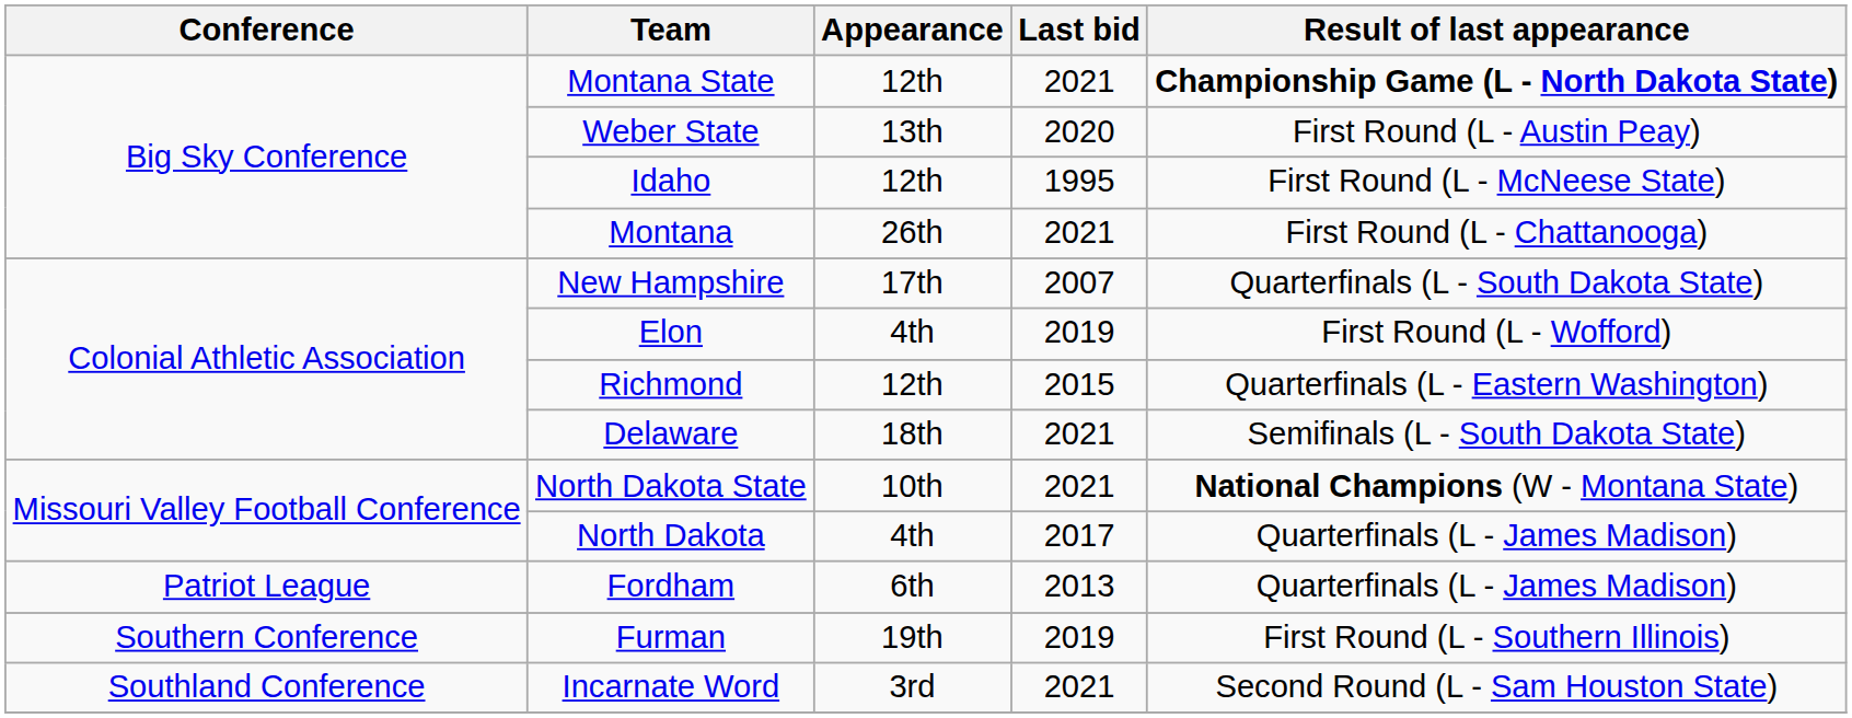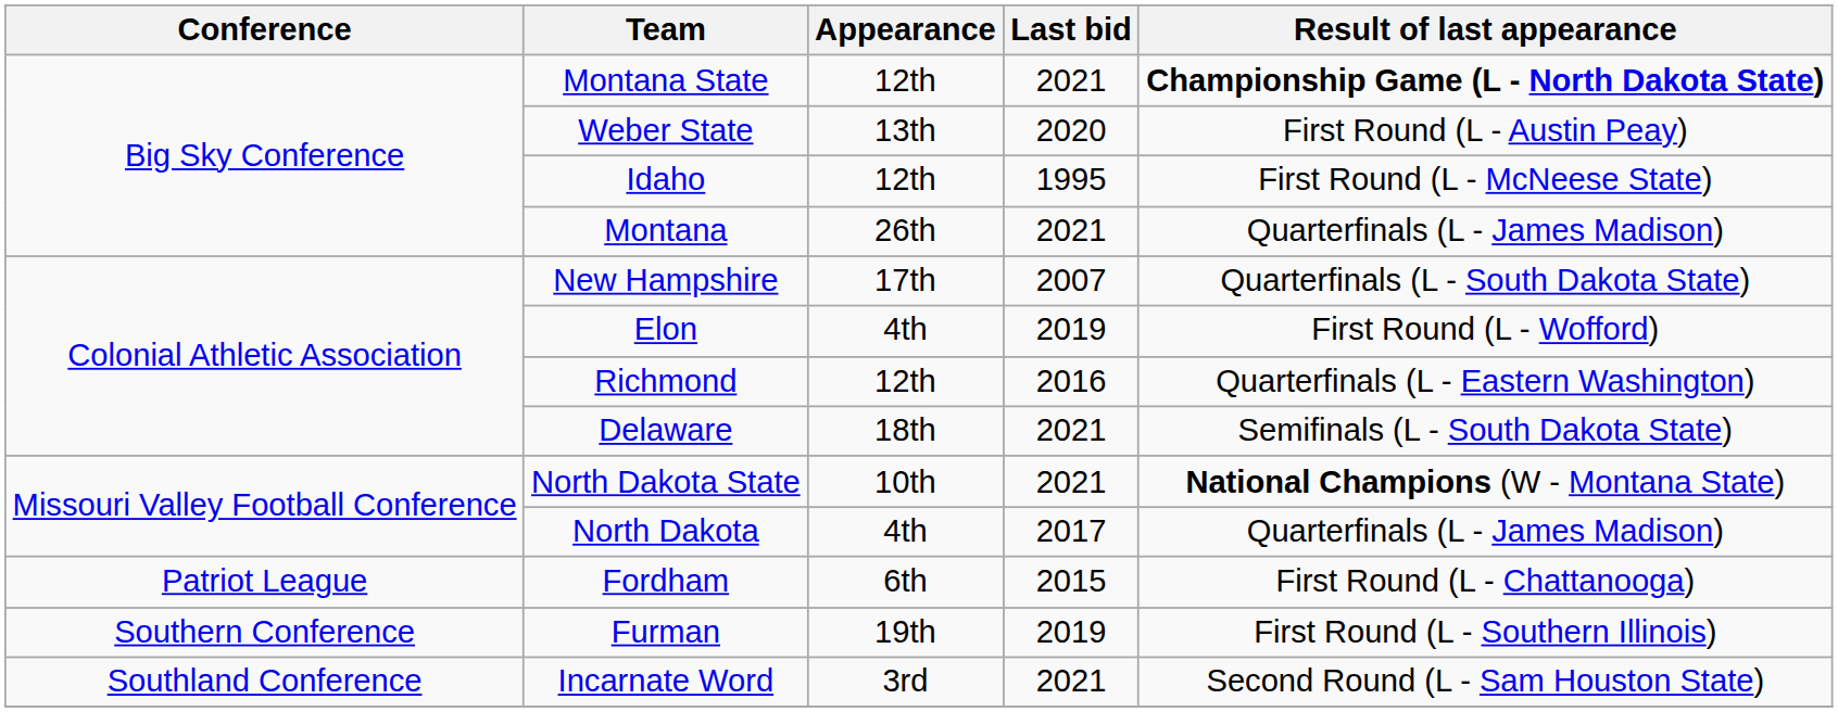Montana | Result of last appearance: First Round (L - Chattanooga) -> Quarterfinals (L - James Madison)
Richmond | Last bid: 2015 -> 2016
Fordham | Last bid: 2013 -> 2015
Fordham | Result of last appearance: Quarterfinals (L - James Madison) -> First Round (L - Chattanooga)
